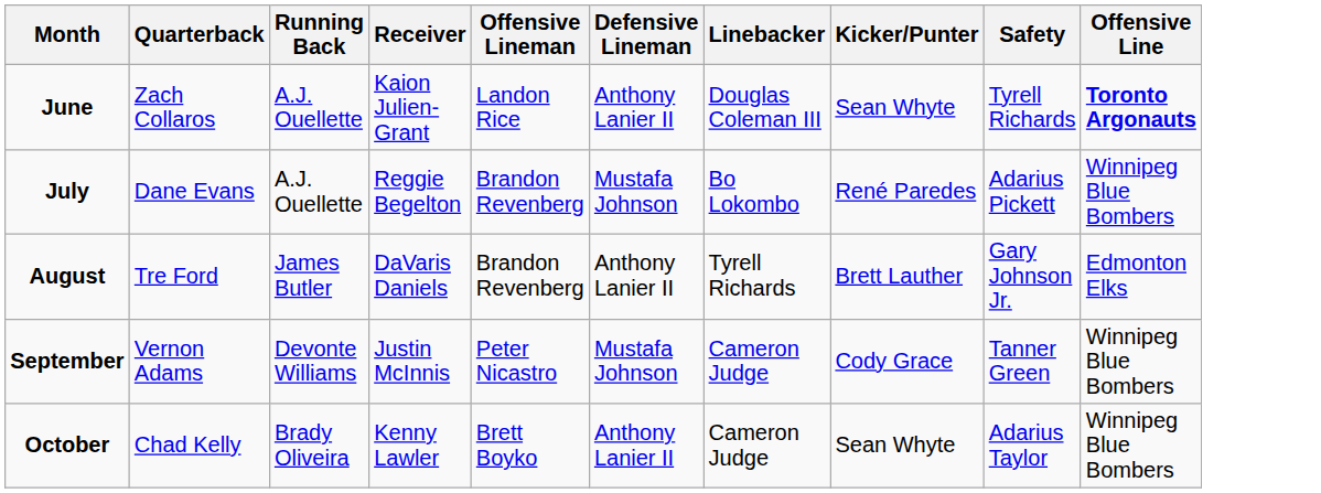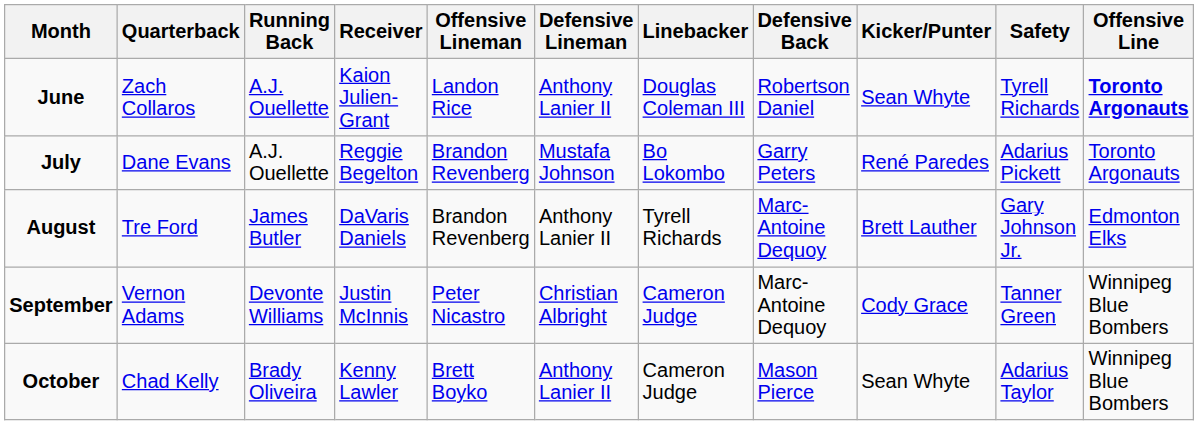+ column: Defensive Back | Robertson Daniel | Garry Peters | Marc-Antoine Dequoy | Marc-Antoine Dequoy | Mason Pierce
July | Offensive Line: Winnipeg Blue Bombers -> Toronto Argonauts
September | Defensive Lineman: Mustafa Johnson -> Christian Albright
